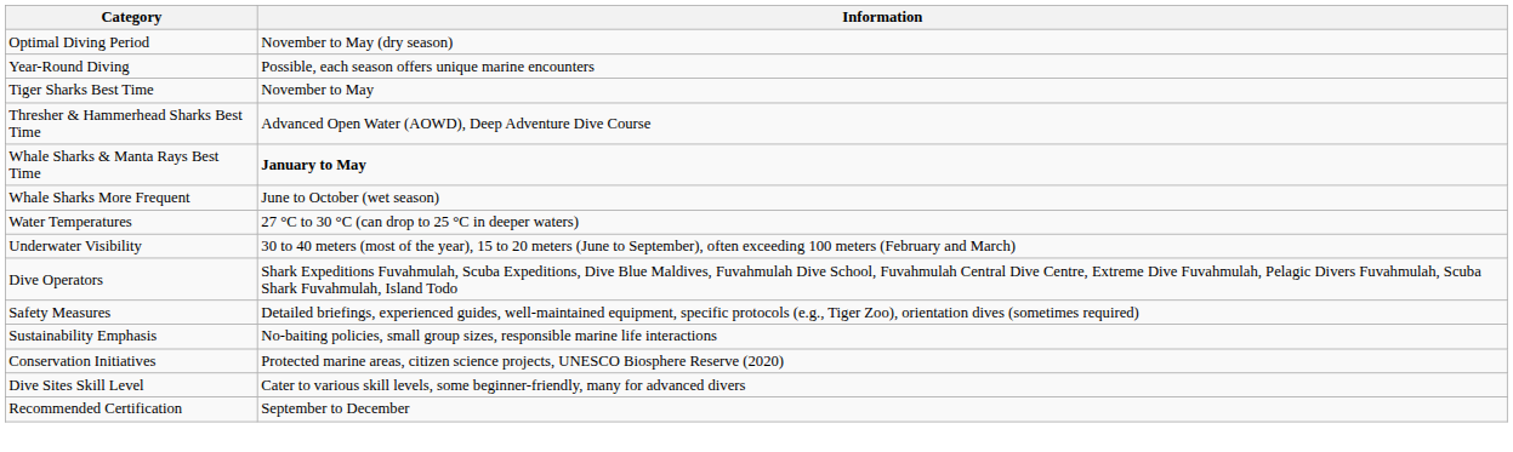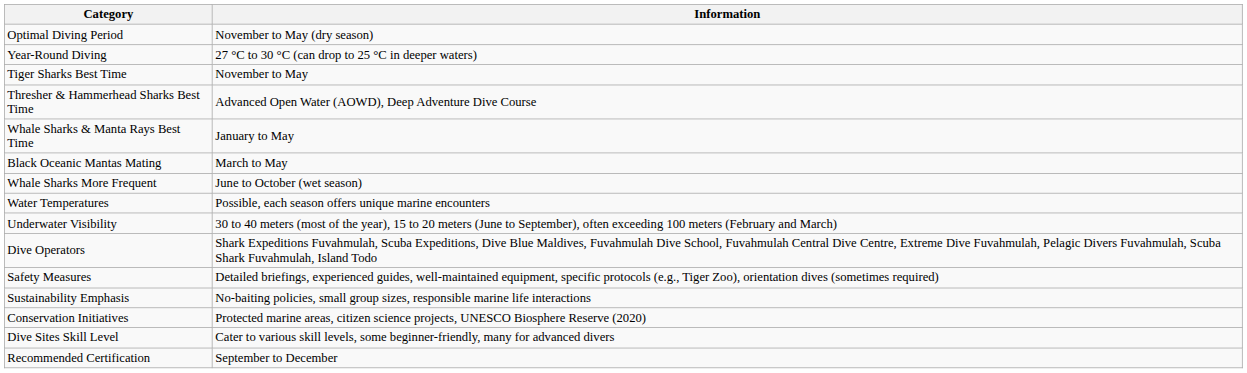Year-Round Diving | Information: Possible, each season offers unique marine encounters -> 27 °C to 30 °C (can drop to 25 °C in deeper waters)
Whale Sharks & Manta Rays Best Time | Information: bold -> normal
+ row: Black Oceanic Mantas Mating | March to May
Water Temperatures | Information: 27 °C to 30 °C (can drop to 25 °C in deeper waters) -> Possible, each season offers unique marine encounters
